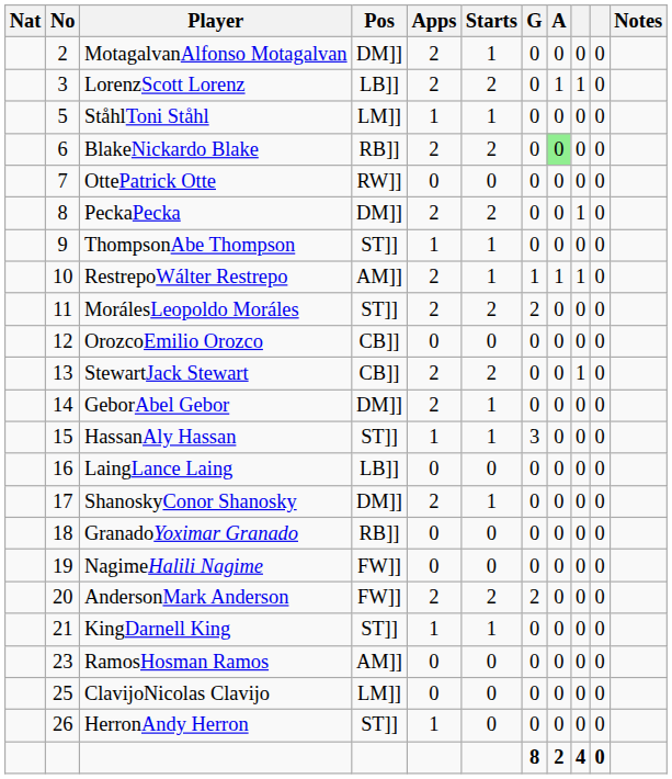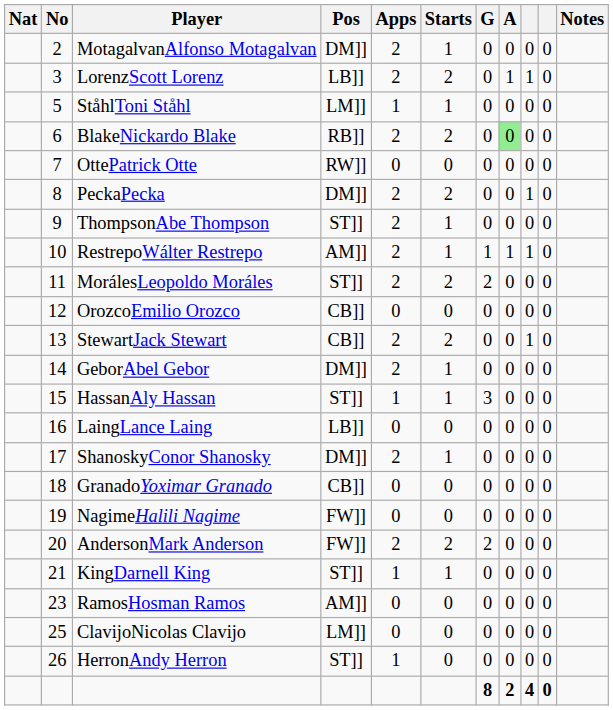ThompsonAbe Thompson | Apps: 1 -> 2
GranadoYoximar Granado | Pos: RB]] -> CB]]
